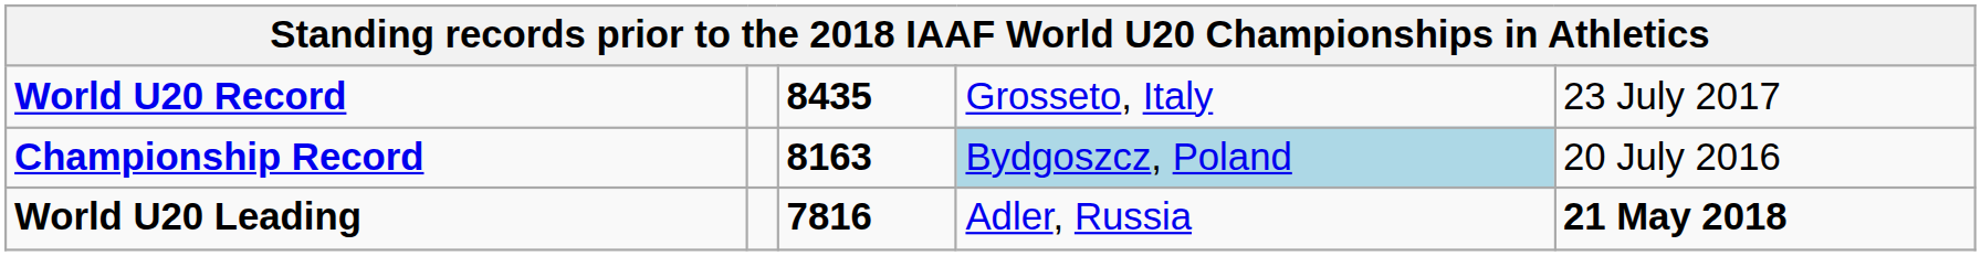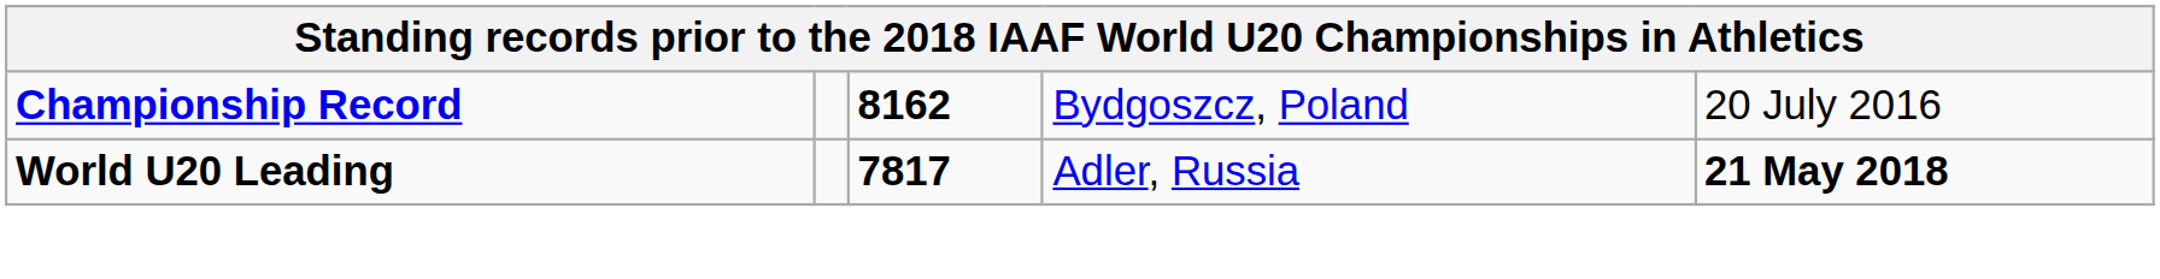- row: World U20 Record | 8435 | Grosseto, Italy | 23 July 2017
Championship Record | column 3: 8163 -> 8162
Championship Record | column 4: lightblue background -> no background
World U20 Leading | column 3: 7816 -> 7817
